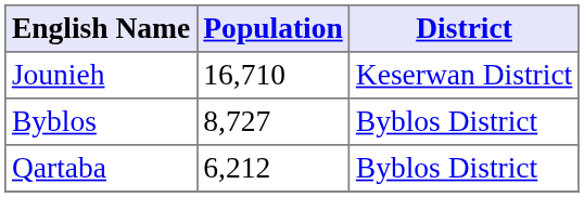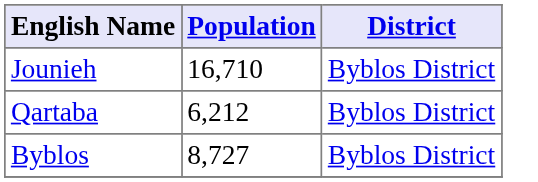Jounieh | District: Keserwan District -> Byblos District
rows swapped: Byblos <-> Qartaba
